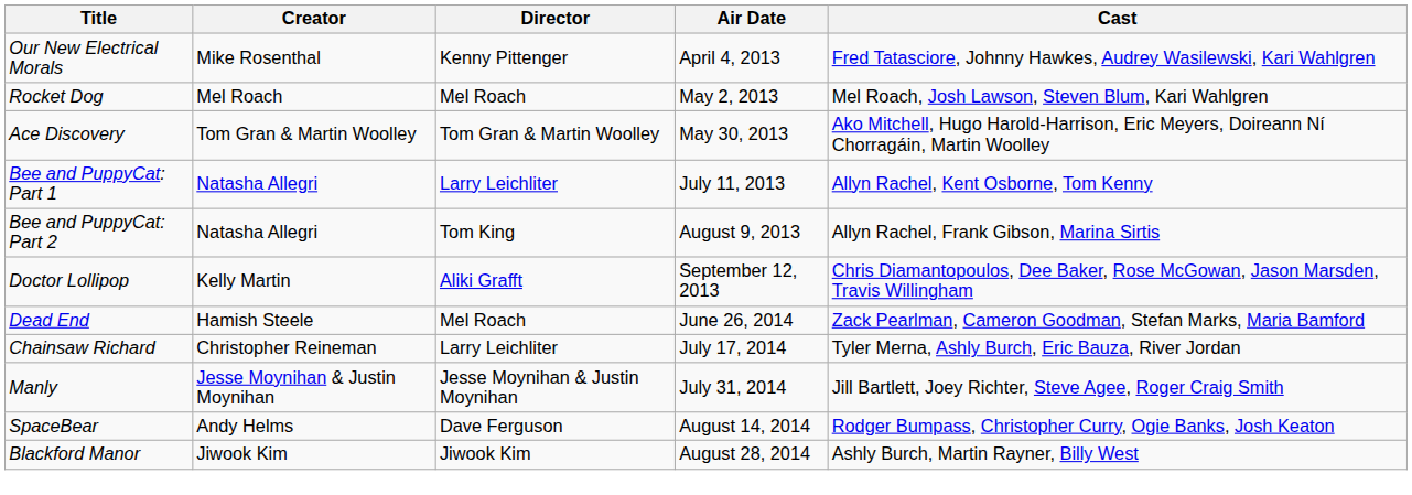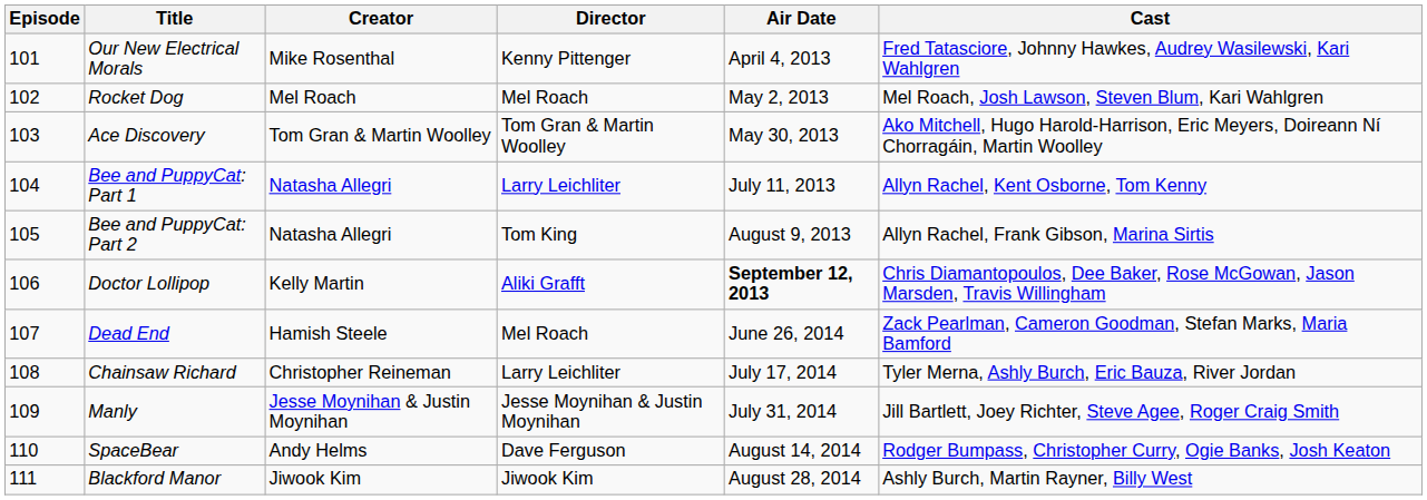+ column: Episode | 101 | 102 | 103 | 104 | 105 | 106 | 107 | 108 | 109 | 110 | 111
Doctor Lollipop | Air Date: normal -> bold
